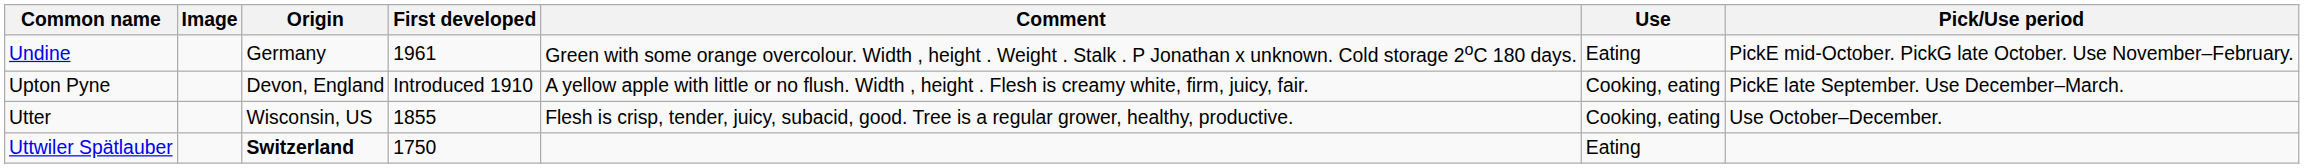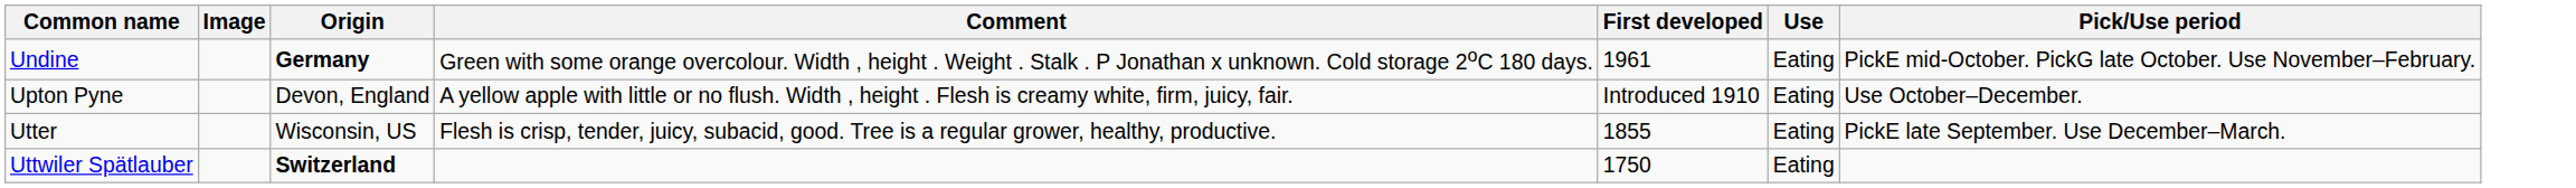columns swapped: First developed <-> Comment
Undine | Origin: normal -> bold
Upton Pyne | Use: Cooking, eating -> Eating
Upton Pyne | Pick/Use period: PickE late September. Use December–March. -> Use October–December.
Utter | Use: Cooking, eating -> Eating
Utter | Pick/Use period: Use October–December. -> PickE late September. Use December–March.
